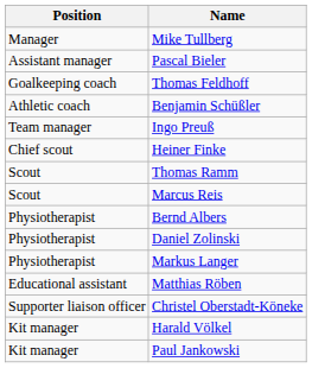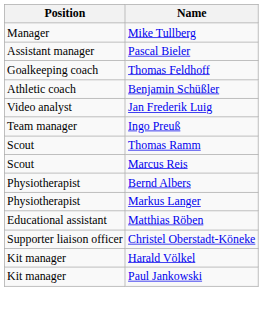+ row: Video analyst | Jan Frederik Luig
- row: Chief scout | Heiner Finke
- row: Physiotherapist | Daniel Zolinski
